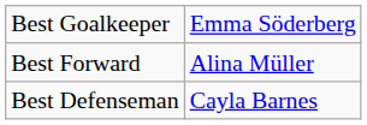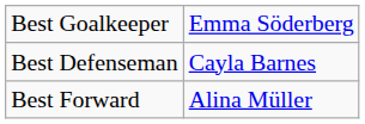rows swapped: Best Defenseman <-> Best Forward
